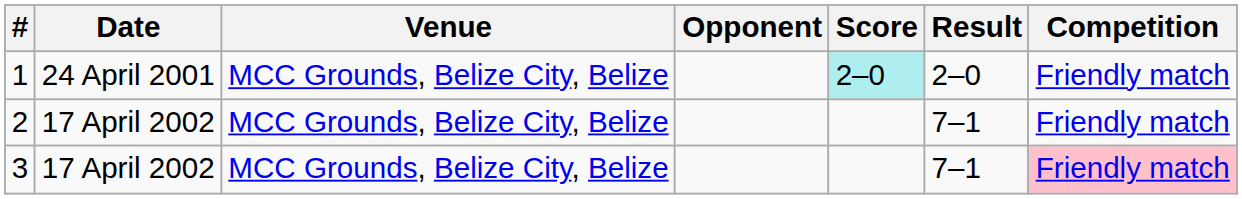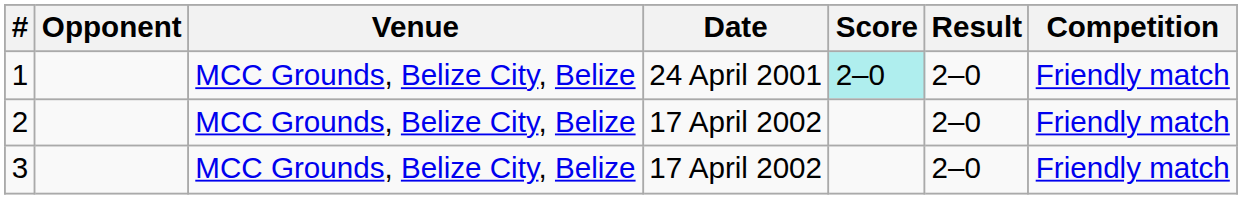columns swapped: Date <-> Opponent
2 | Result: 7–1 -> 2–0
3 | Result: 7–1 -> 2–0
3 | Competition: pink background -> no background
